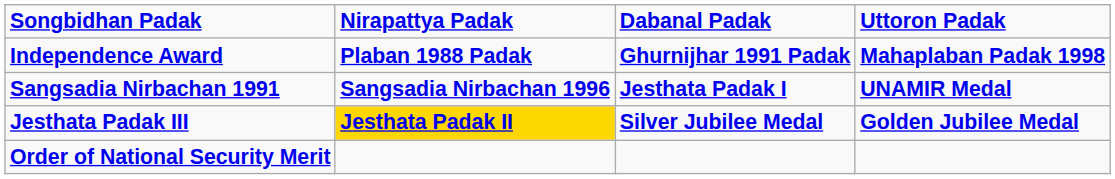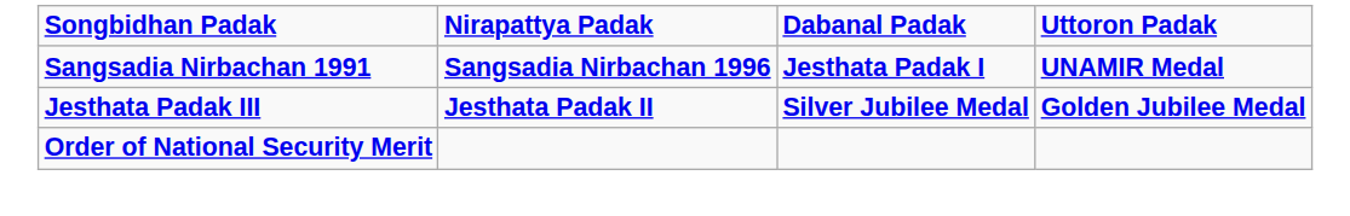- row: Independence Award | Plaban 1988 Padak | Ghurnijhar 1991 Padak | Mahaplaban Padak 1998
Jesthata Padak III | Nirapattya Padak: gold background -> no background
